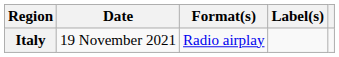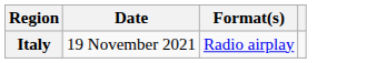- column: Label(s)
